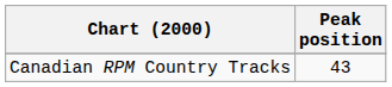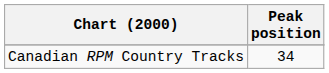Canadian RPM Country Tracks | Peak position: 43 -> 34
